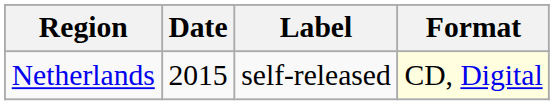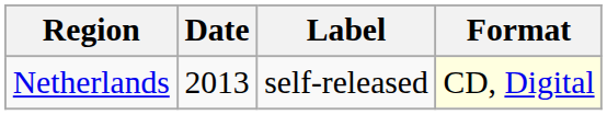Netherlands | Date: 2015 -> 2013
